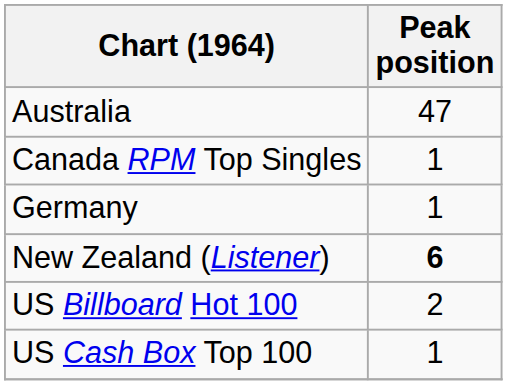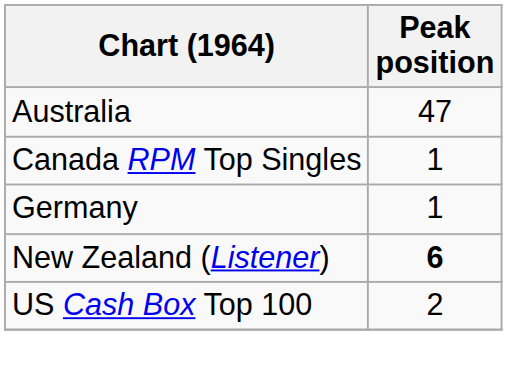- row: US Billboard Hot 100 | 2
US Cash Box Top 100 | Peak position: 1 -> 2
